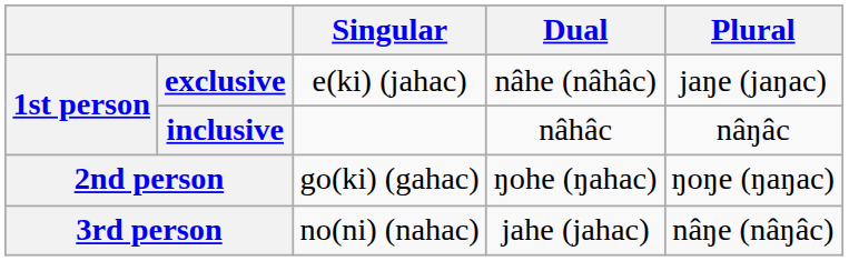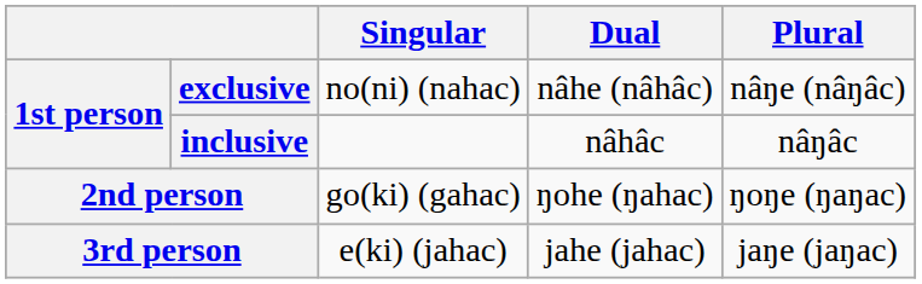exclusive | Singular: e(ki) (jahac) -> no(ni) (nahac)
exclusive | Plural: jaŋe (jaŋac) -> nâŋe (nâŋâc)
3rd person | Singular: no(ni) (nahac) -> e(ki) (jahac)
3rd person | Plural: nâŋe (nâŋâc) -> jaŋe (jaŋac)
